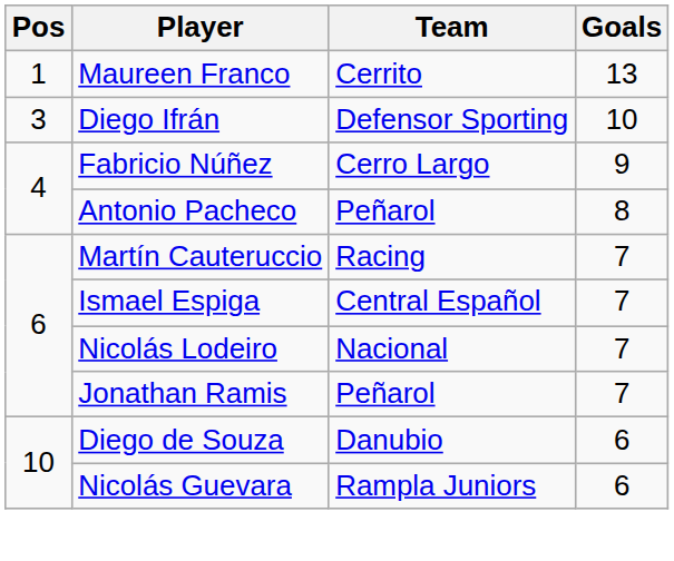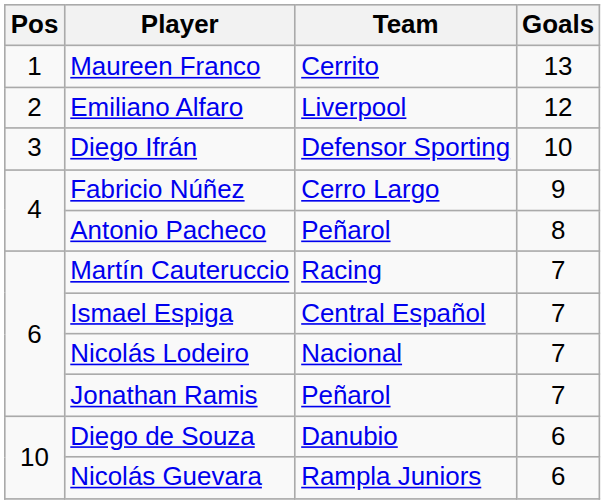+ row: 2 | Emiliano Alfaro | Liverpool | 12
